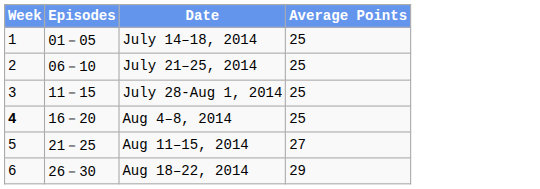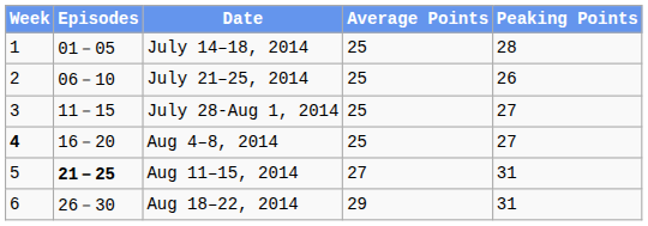+ column: Peaking Points | 28 | 26 | 27 | 27 | 31 | 31
Aug 11–15, 2014 | Episodes: normal -> bold
